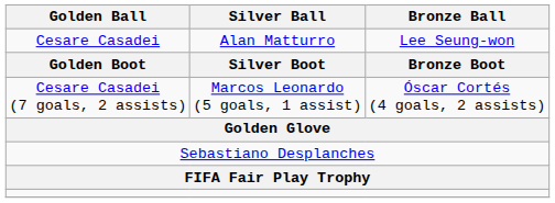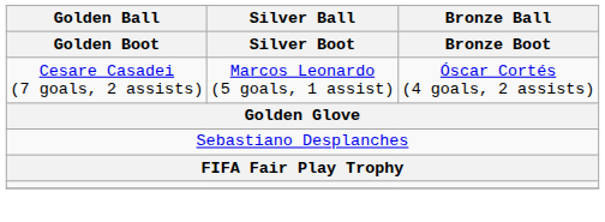- row: Cesare Casadei | Alan Matturro | Lee Seung-won
